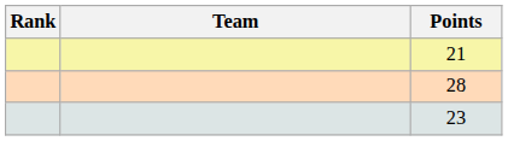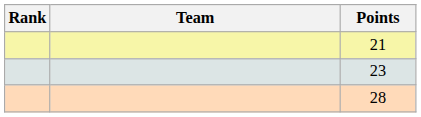rows swapped: 23 <-> 28
